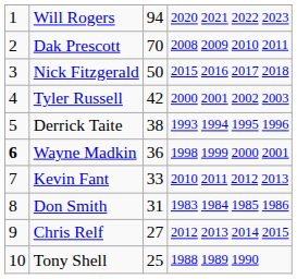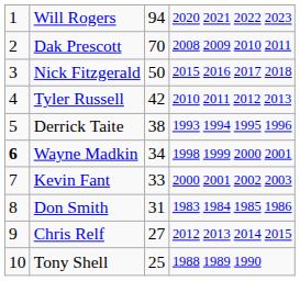Tyler Russell | column 4: 2000 2001 2002 2003 -> 2010 2011 2012 2013
Wayne Madkin | column 3: 36 -> 34
Kevin Fant | column 4: 2010 2011 2012 2013 -> 2000 2001 2002 2003
